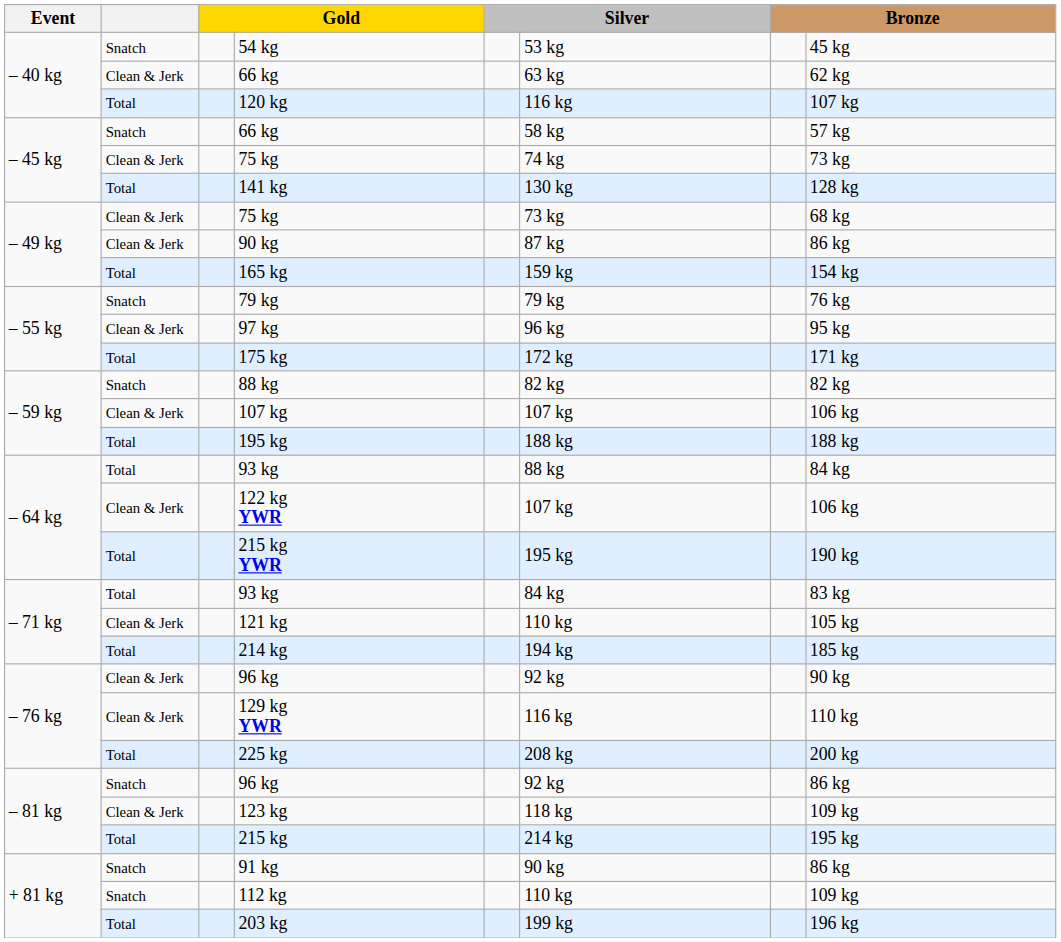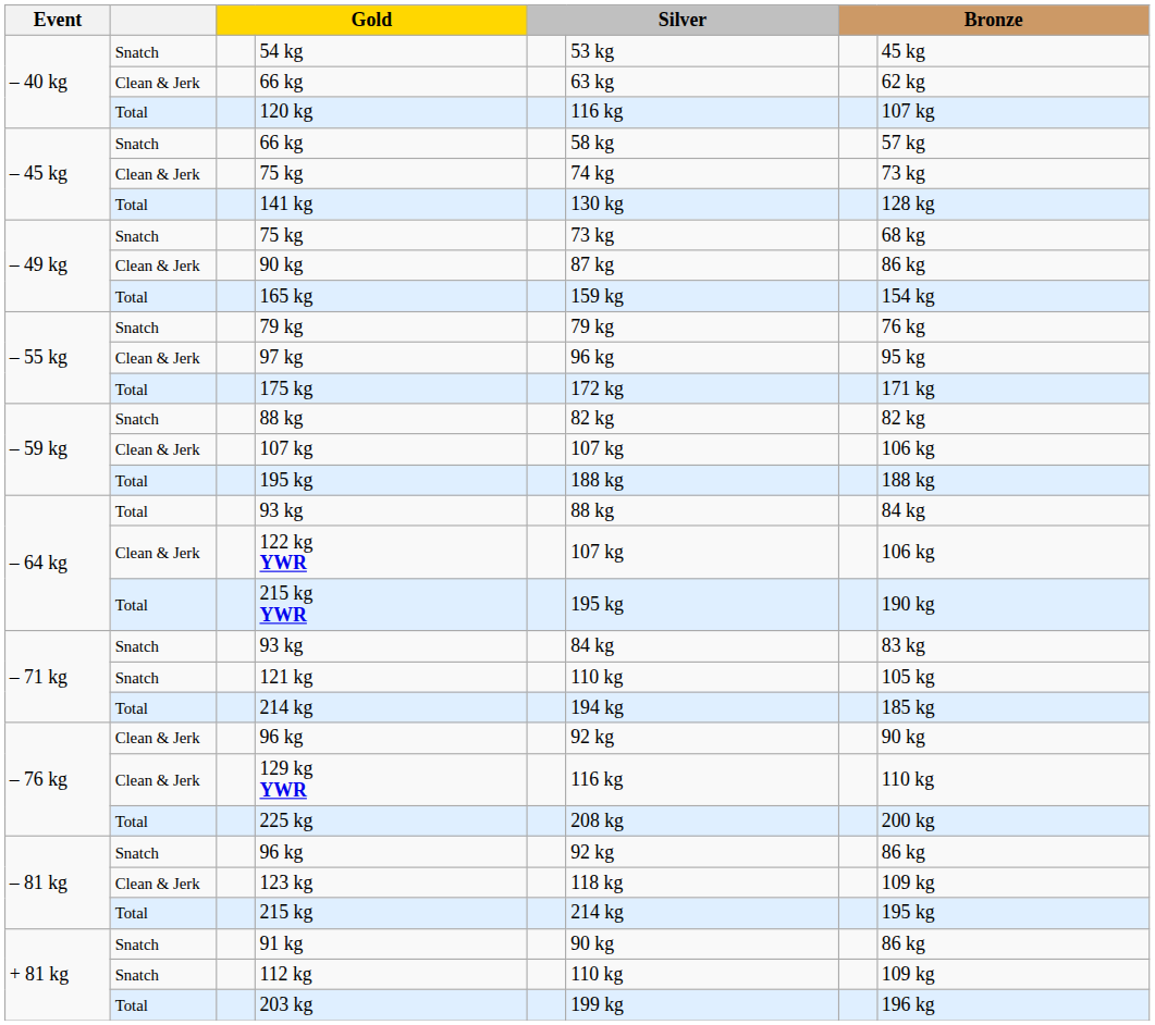– 49 kg / 75 kg | column 2: Clean & Jerk -> Snatch
– 71 kg / 93 kg | column 2: Total -> Snatch
121 kg | column 2: Clean & Jerk -> Snatch
